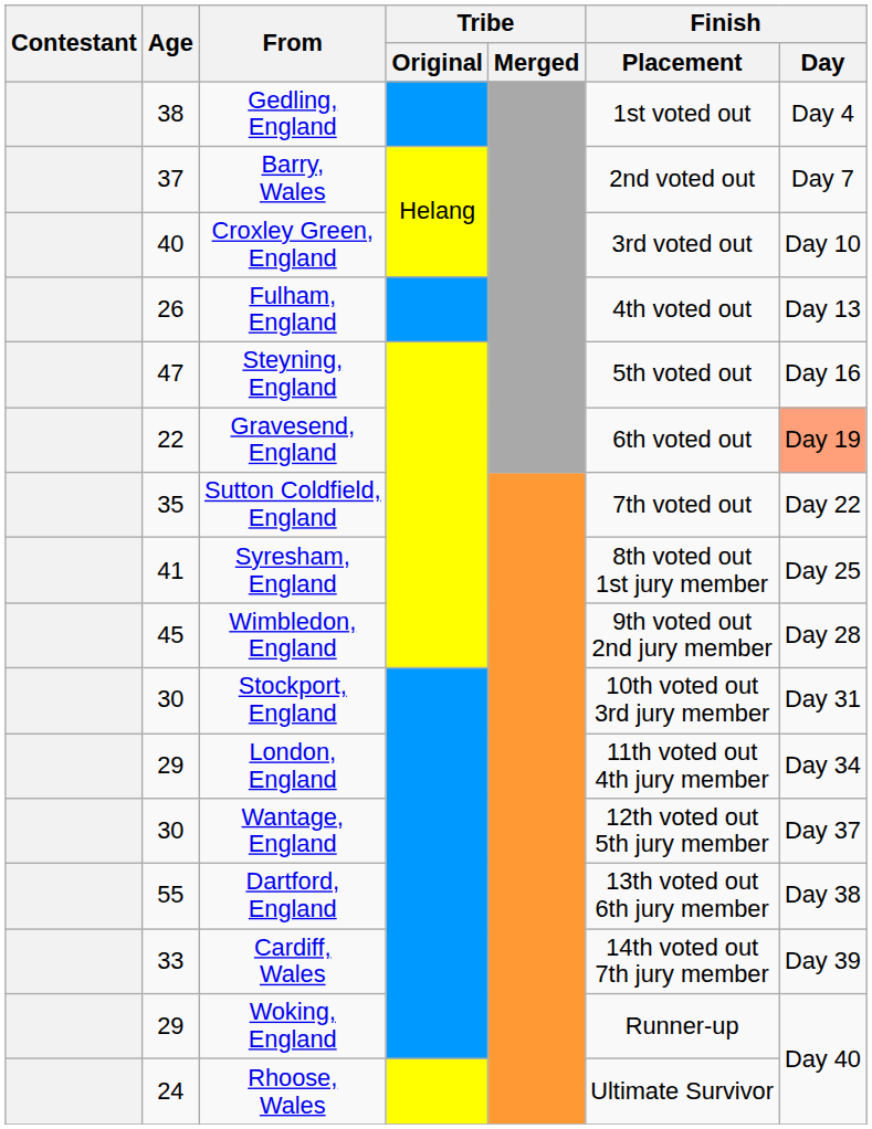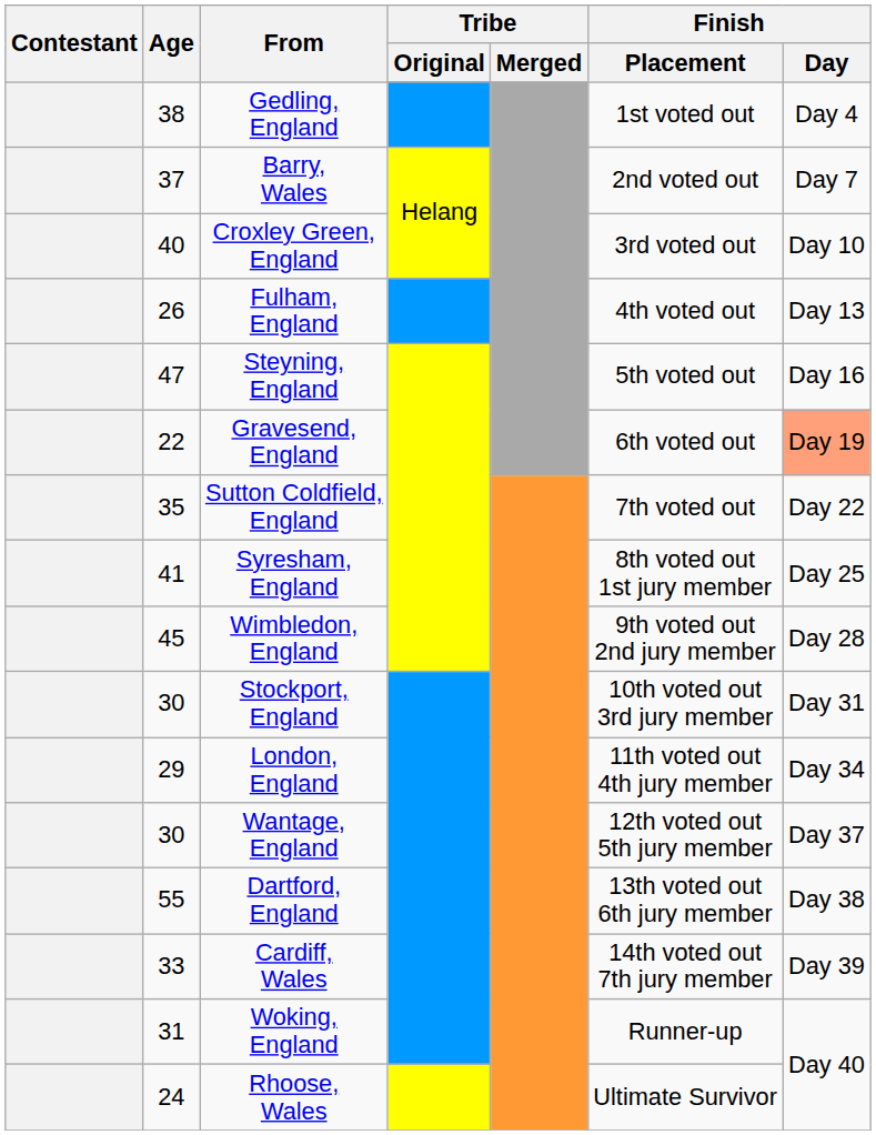Woking, England | Age: 29 -> 31
